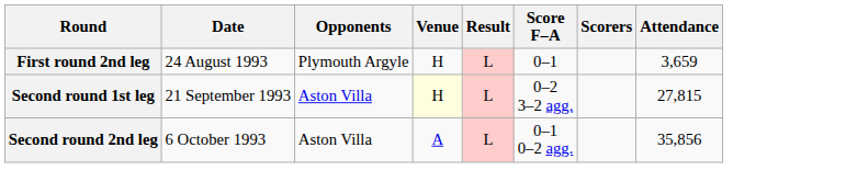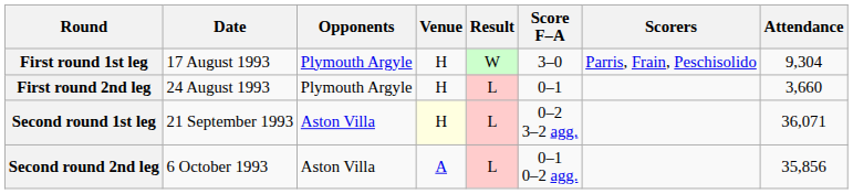+ row: First round 1st leg | 17 August 1993 | Plymouth Argyle | H | W | 3–0 | Parris, Frain, Peschisolido | 9,304
First round 2nd leg | Attendance: 3,659 -> 3,660
Second round 1st leg | Attendance: 27,815 -> 36,071
